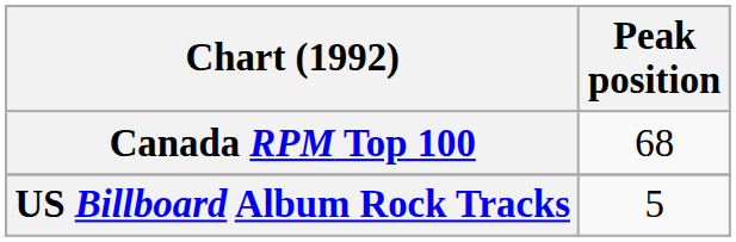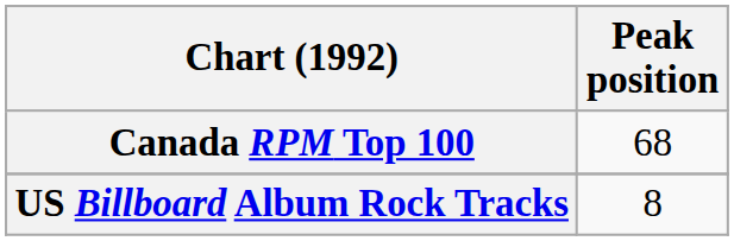US Billboard Album Rock Tracks | Peak position: 5 -> 8
